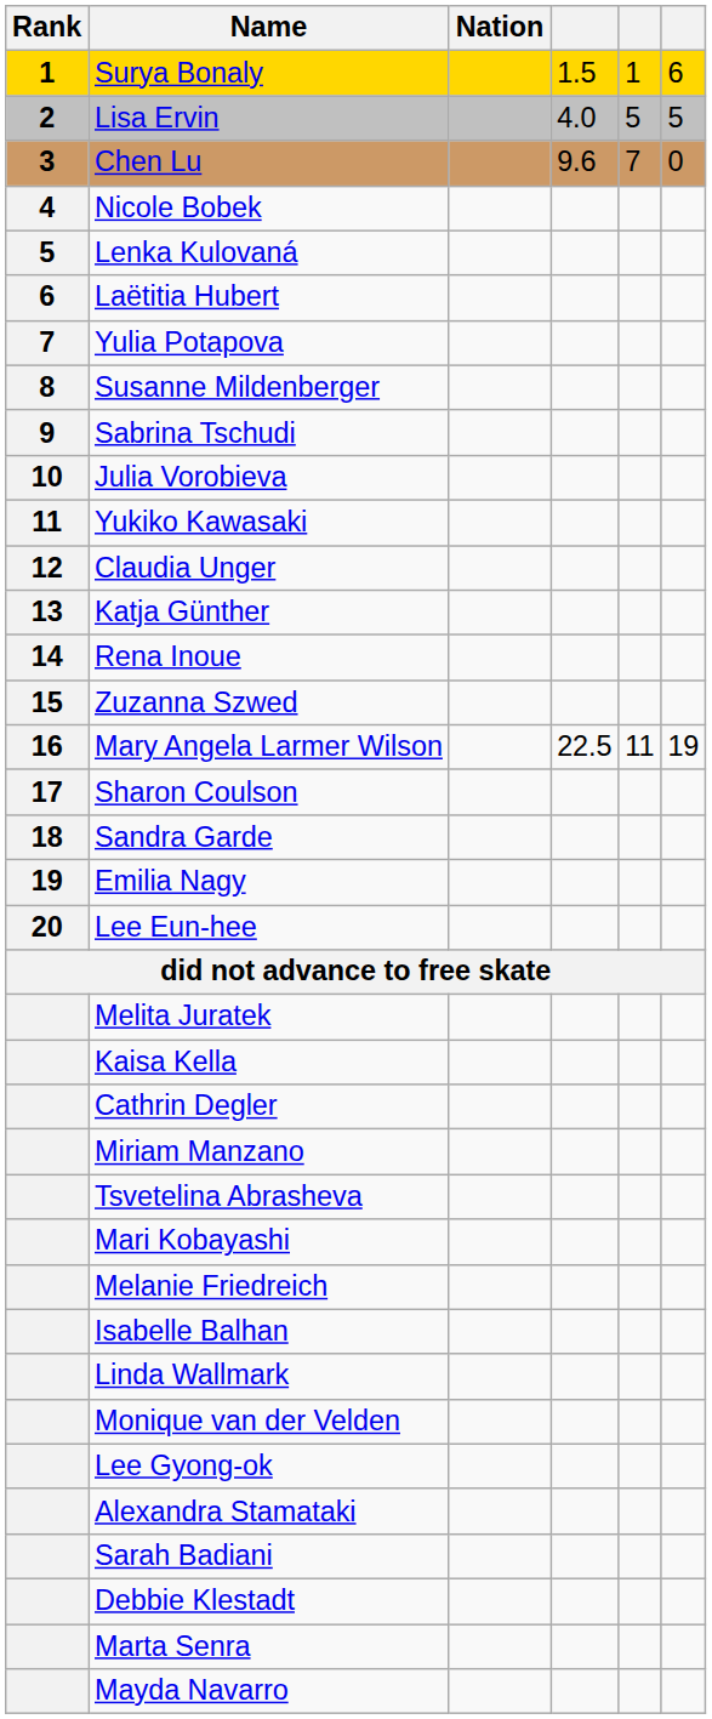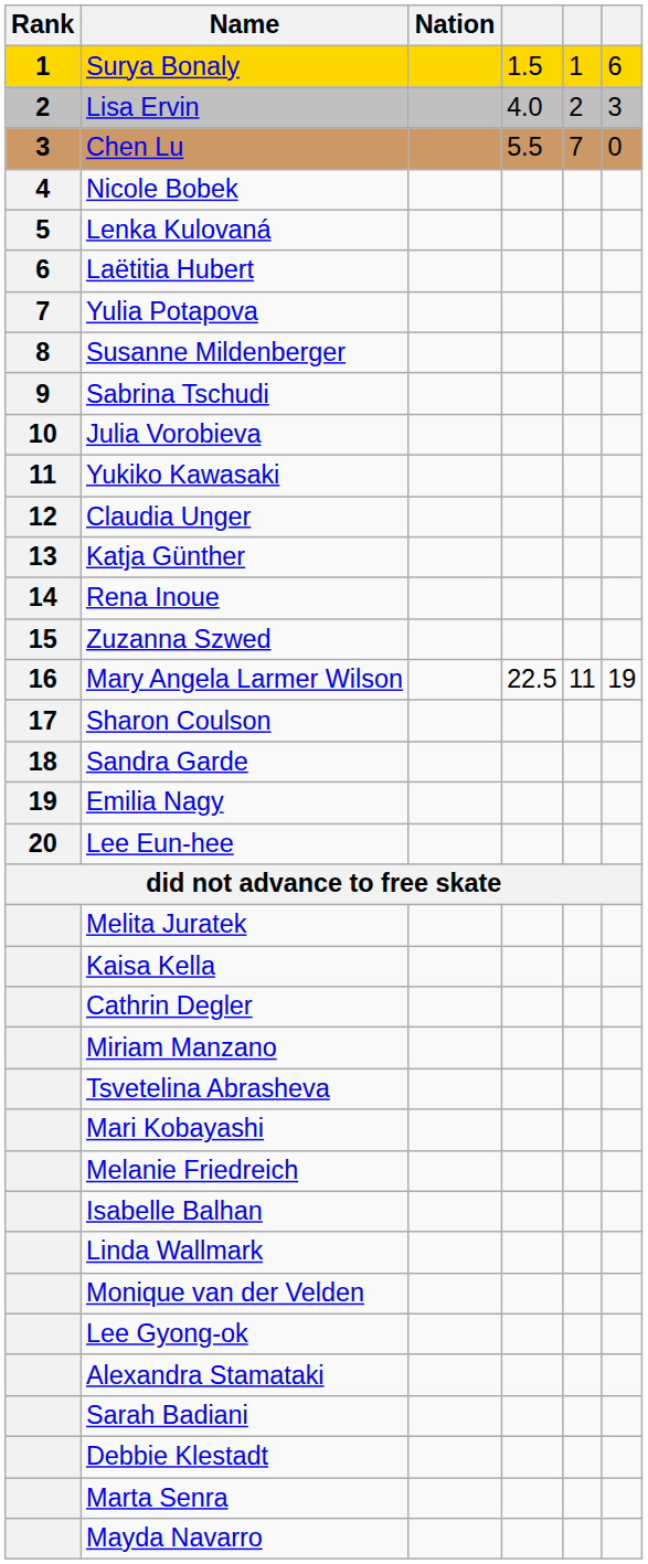Lisa Ervin | column 5: 5 -> 2
Lisa Ervin | column 6: 5 -> 3
Chen Lu | column 4: 9.6 -> 5.5
